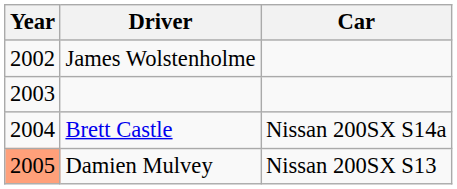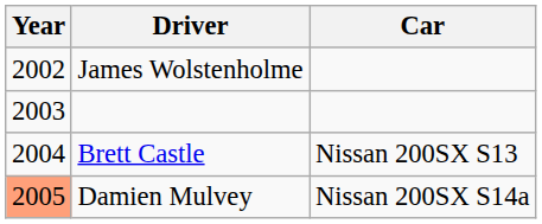Brett Castle | Car: Nissan 200SX S14a -> Nissan 200SX S13
Damien Mulvey | Car: Nissan 200SX S13 -> Nissan 200SX S14a
